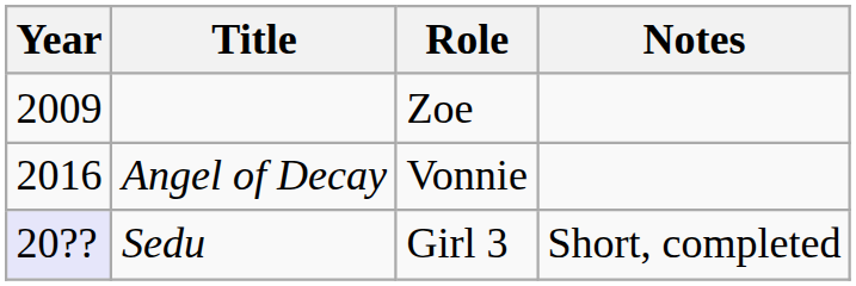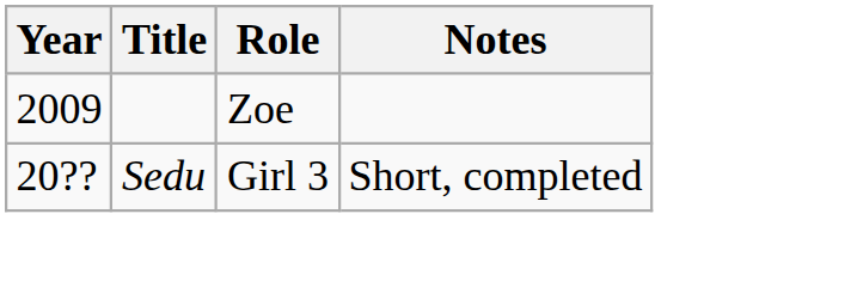- row: 2016 | Angel of Decay | Vonnie
Sedu | Year: lavender background -> no background
